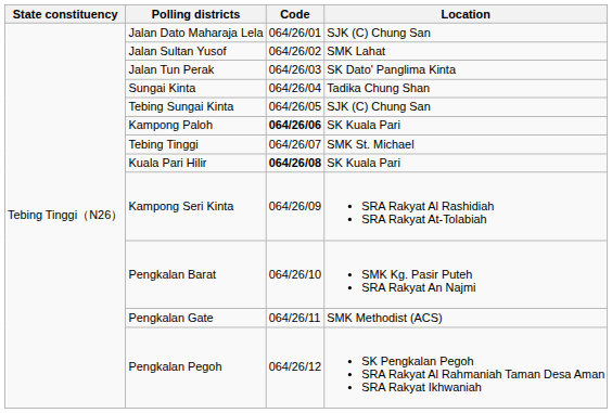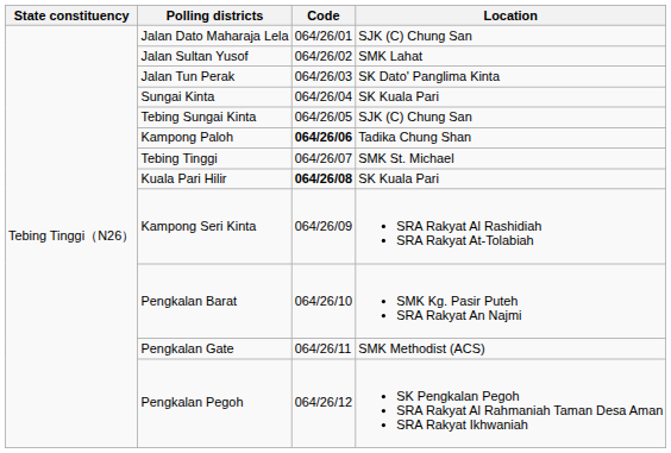Sungai Kinta | Location: Tadika Chung Shan -> SK Kuala Pari
Kampong Paloh | Location: SK Kuala Pari -> Tadika Chung Shan
